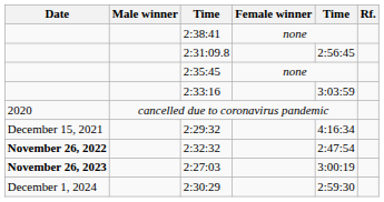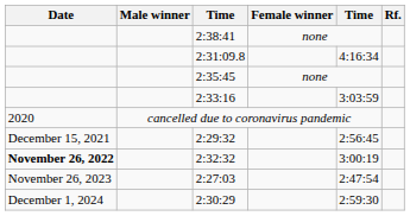2:31:09.8 | column 5: 2:56:45 -> 4:16:34
2:29:32 | column 5: 4:16:34 -> 2:56:45
2:32:32 | column 5: 2:47:54 -> 3:00:19
2:27:03 | Date: bold -> normal
2:27:03 | column 5: 3:00:19 -> 2:47:54
